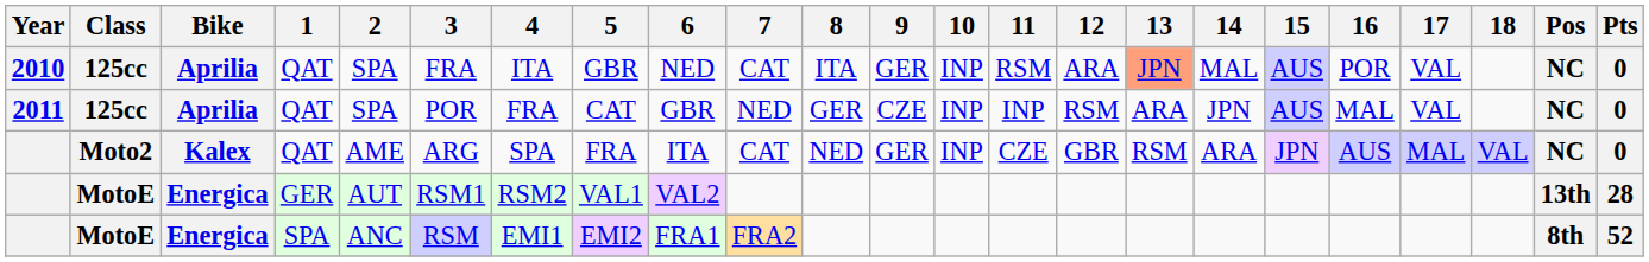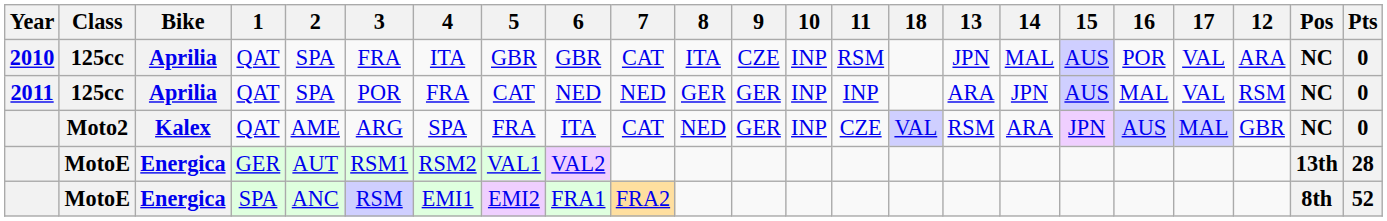columns swapped: 12 <-> 18
2010 | 6: NED -> GBR
2010 | 9: GER -> CZE
2010 | 13: lightsalmon background -> no background
2011 | 6: GBR -> NED
2011 | 9: CZE -> GER
